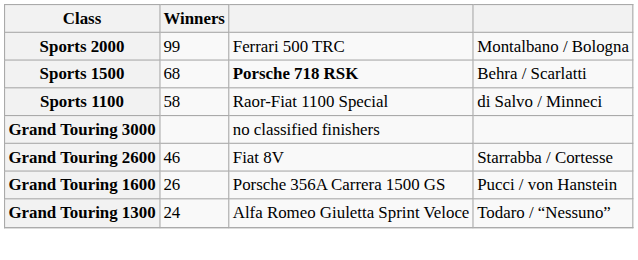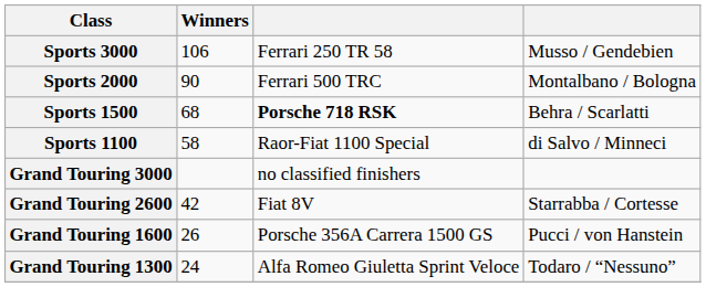+ row: Sports 3000 | 106 | Ferrari 250 TR 58 | Musso / Gendebien
Sports 2000 | Winners: 99 -> 90
Grand Touring 2600 | Winners: 46 -> 42
